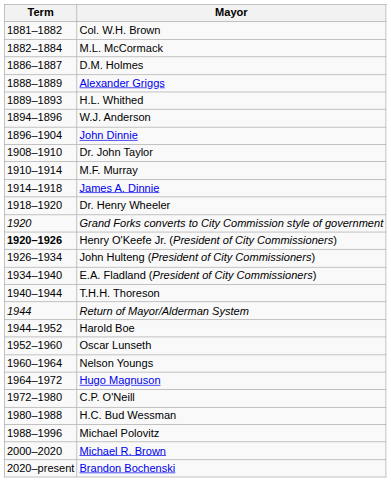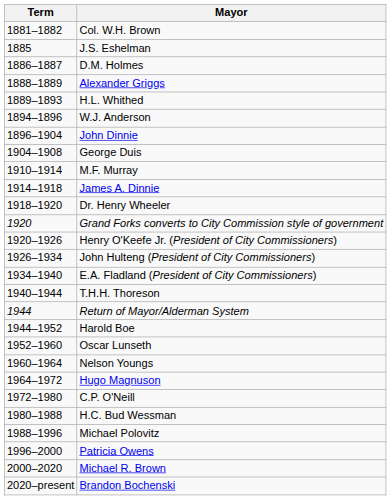- row: 1882–1884 | M.L. McCormack
+ row: 1885 | J.S. Eshelman
+ row: 1904–1908 | George Duis
- row: 1908–1910 | Dr. John Taylor
Henry O'Keefe Jr. (President of City Commissioners) | Term: bold -> normal
+ row: 1996–2000 | Patricia Owens
